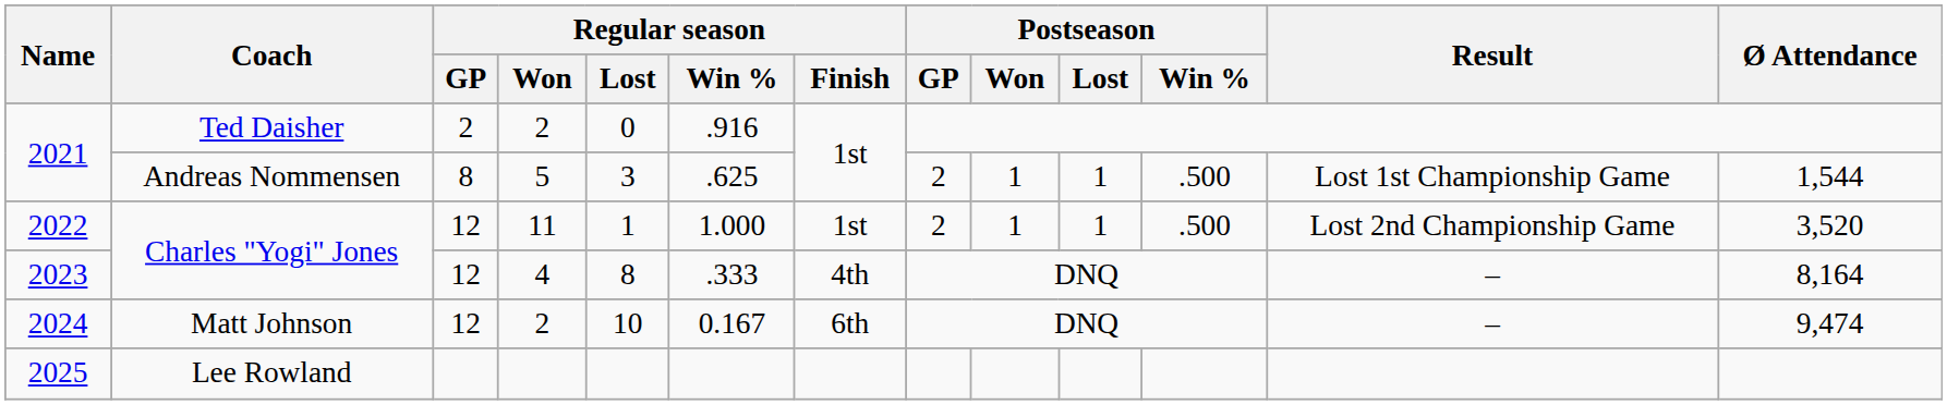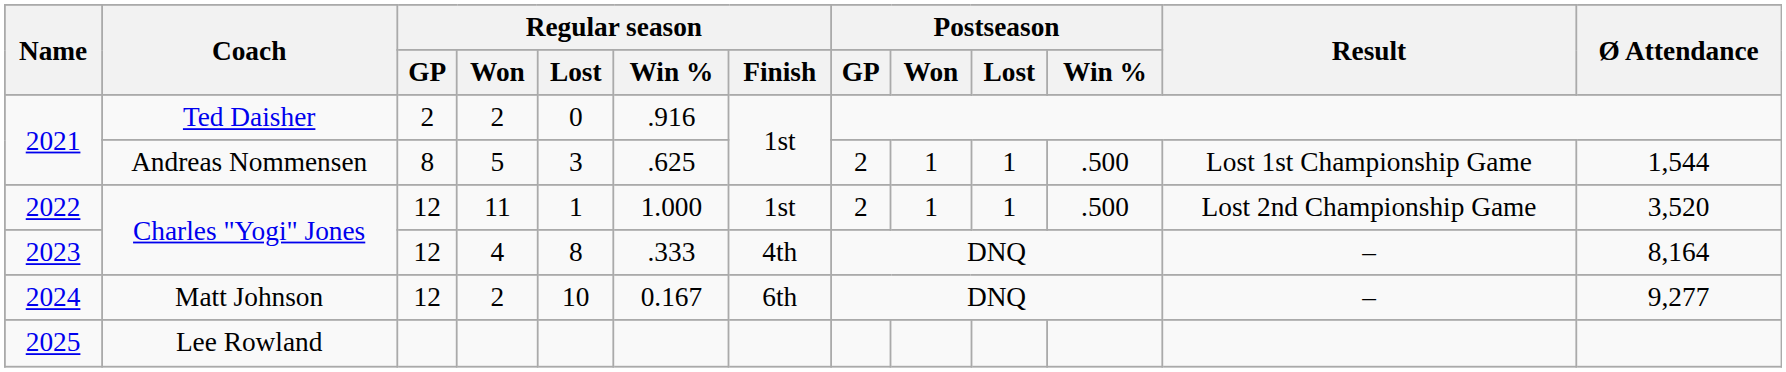2024 | Ø Attendance: 9,474 -> 9,277
